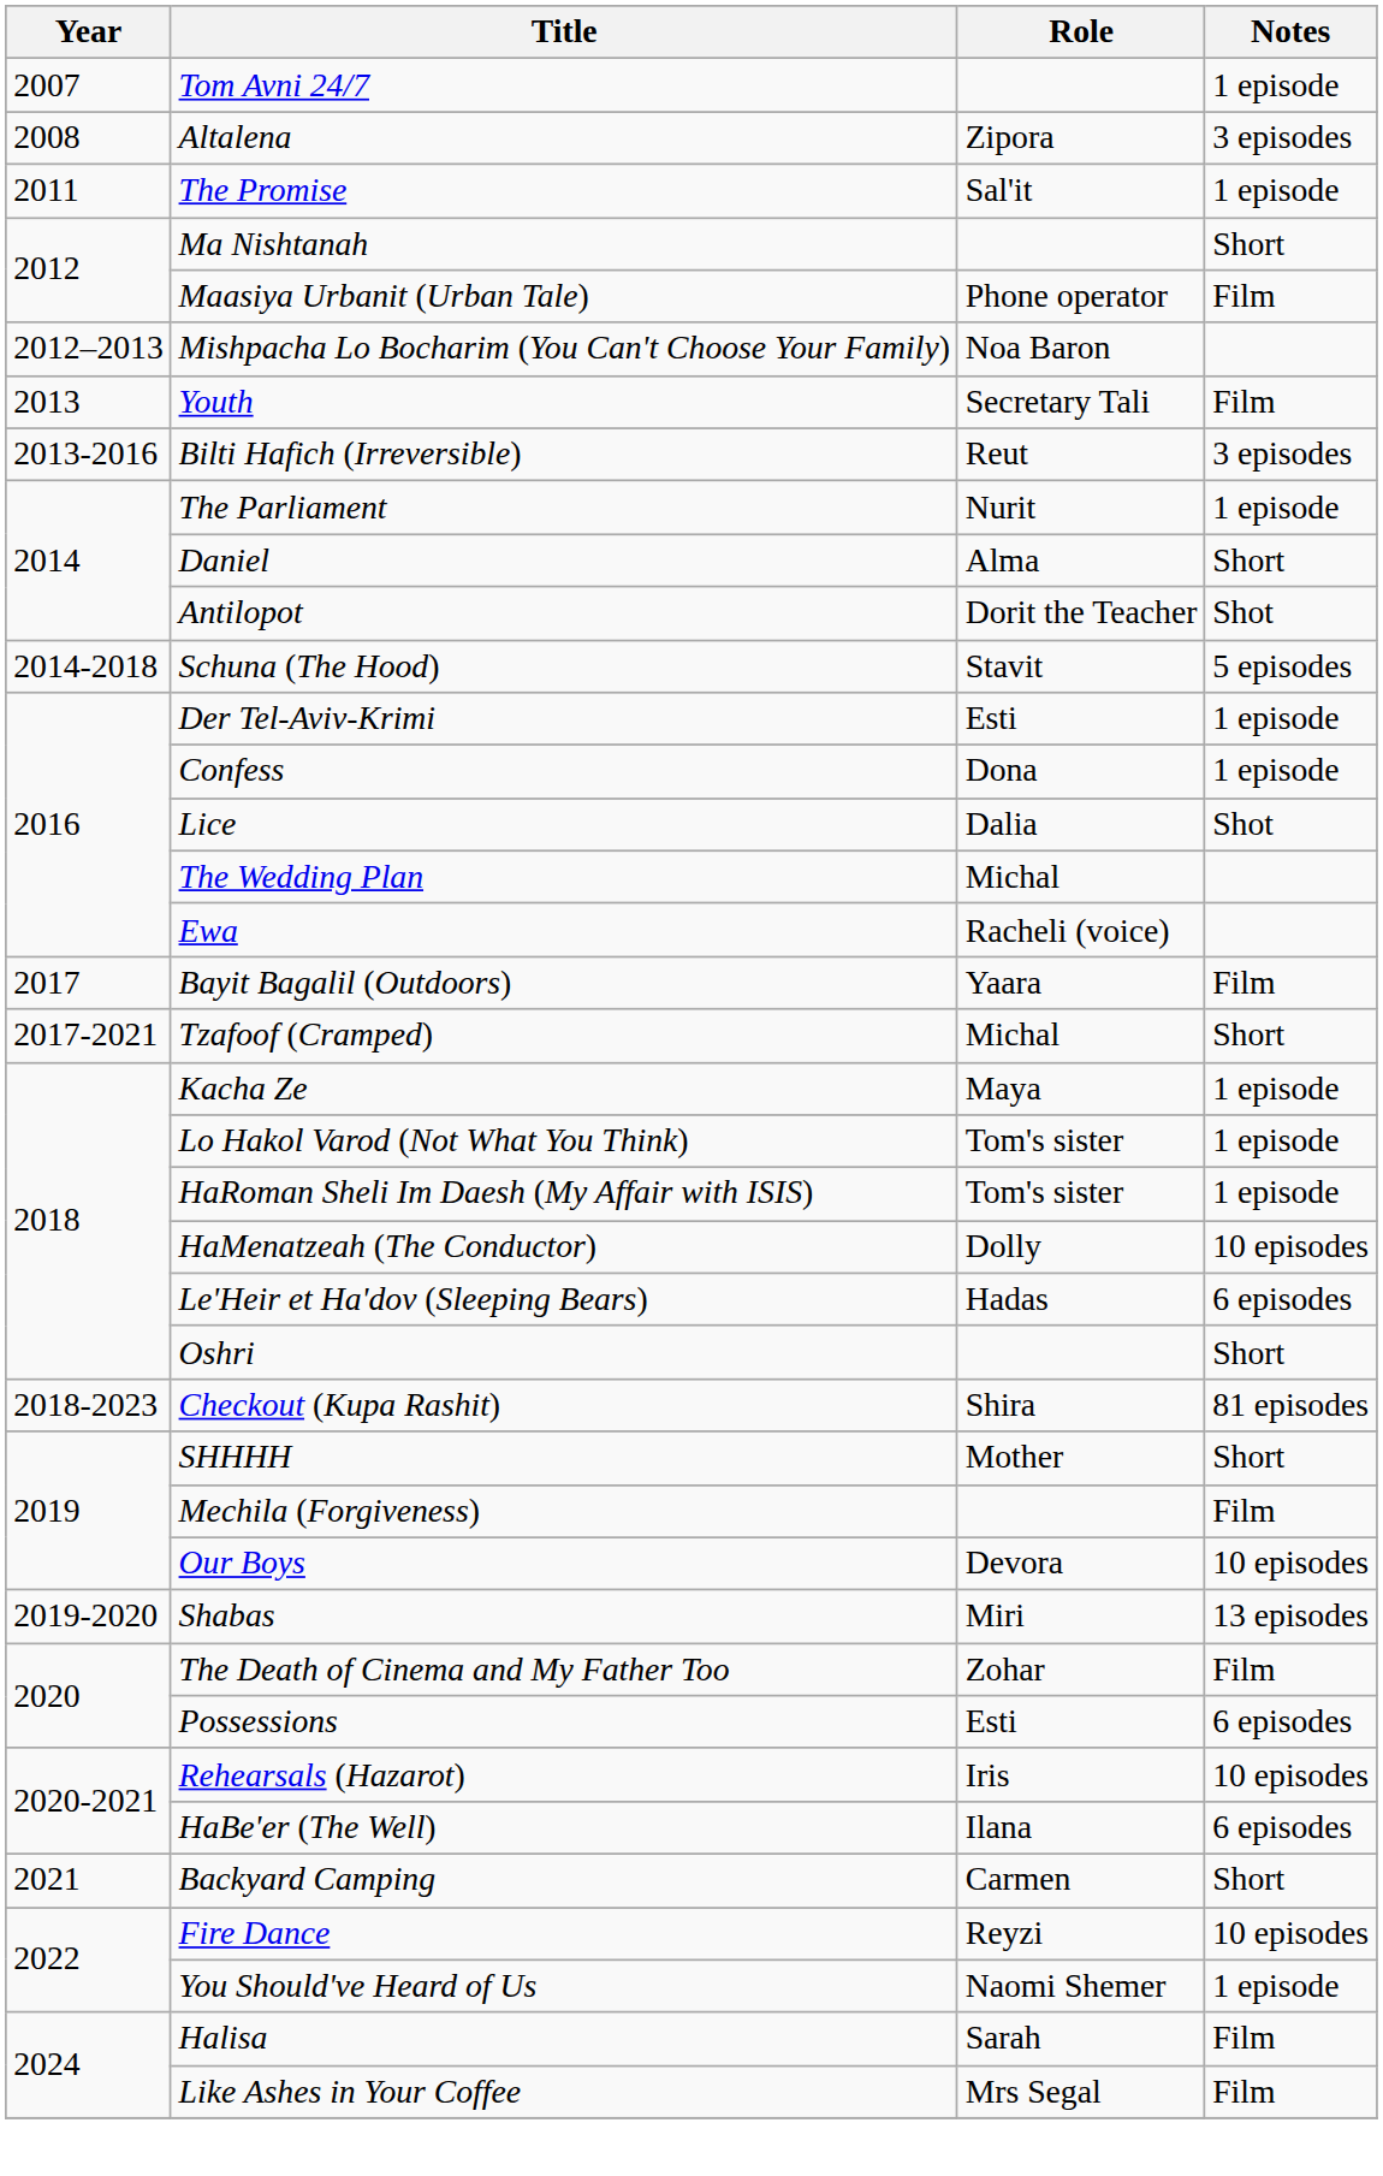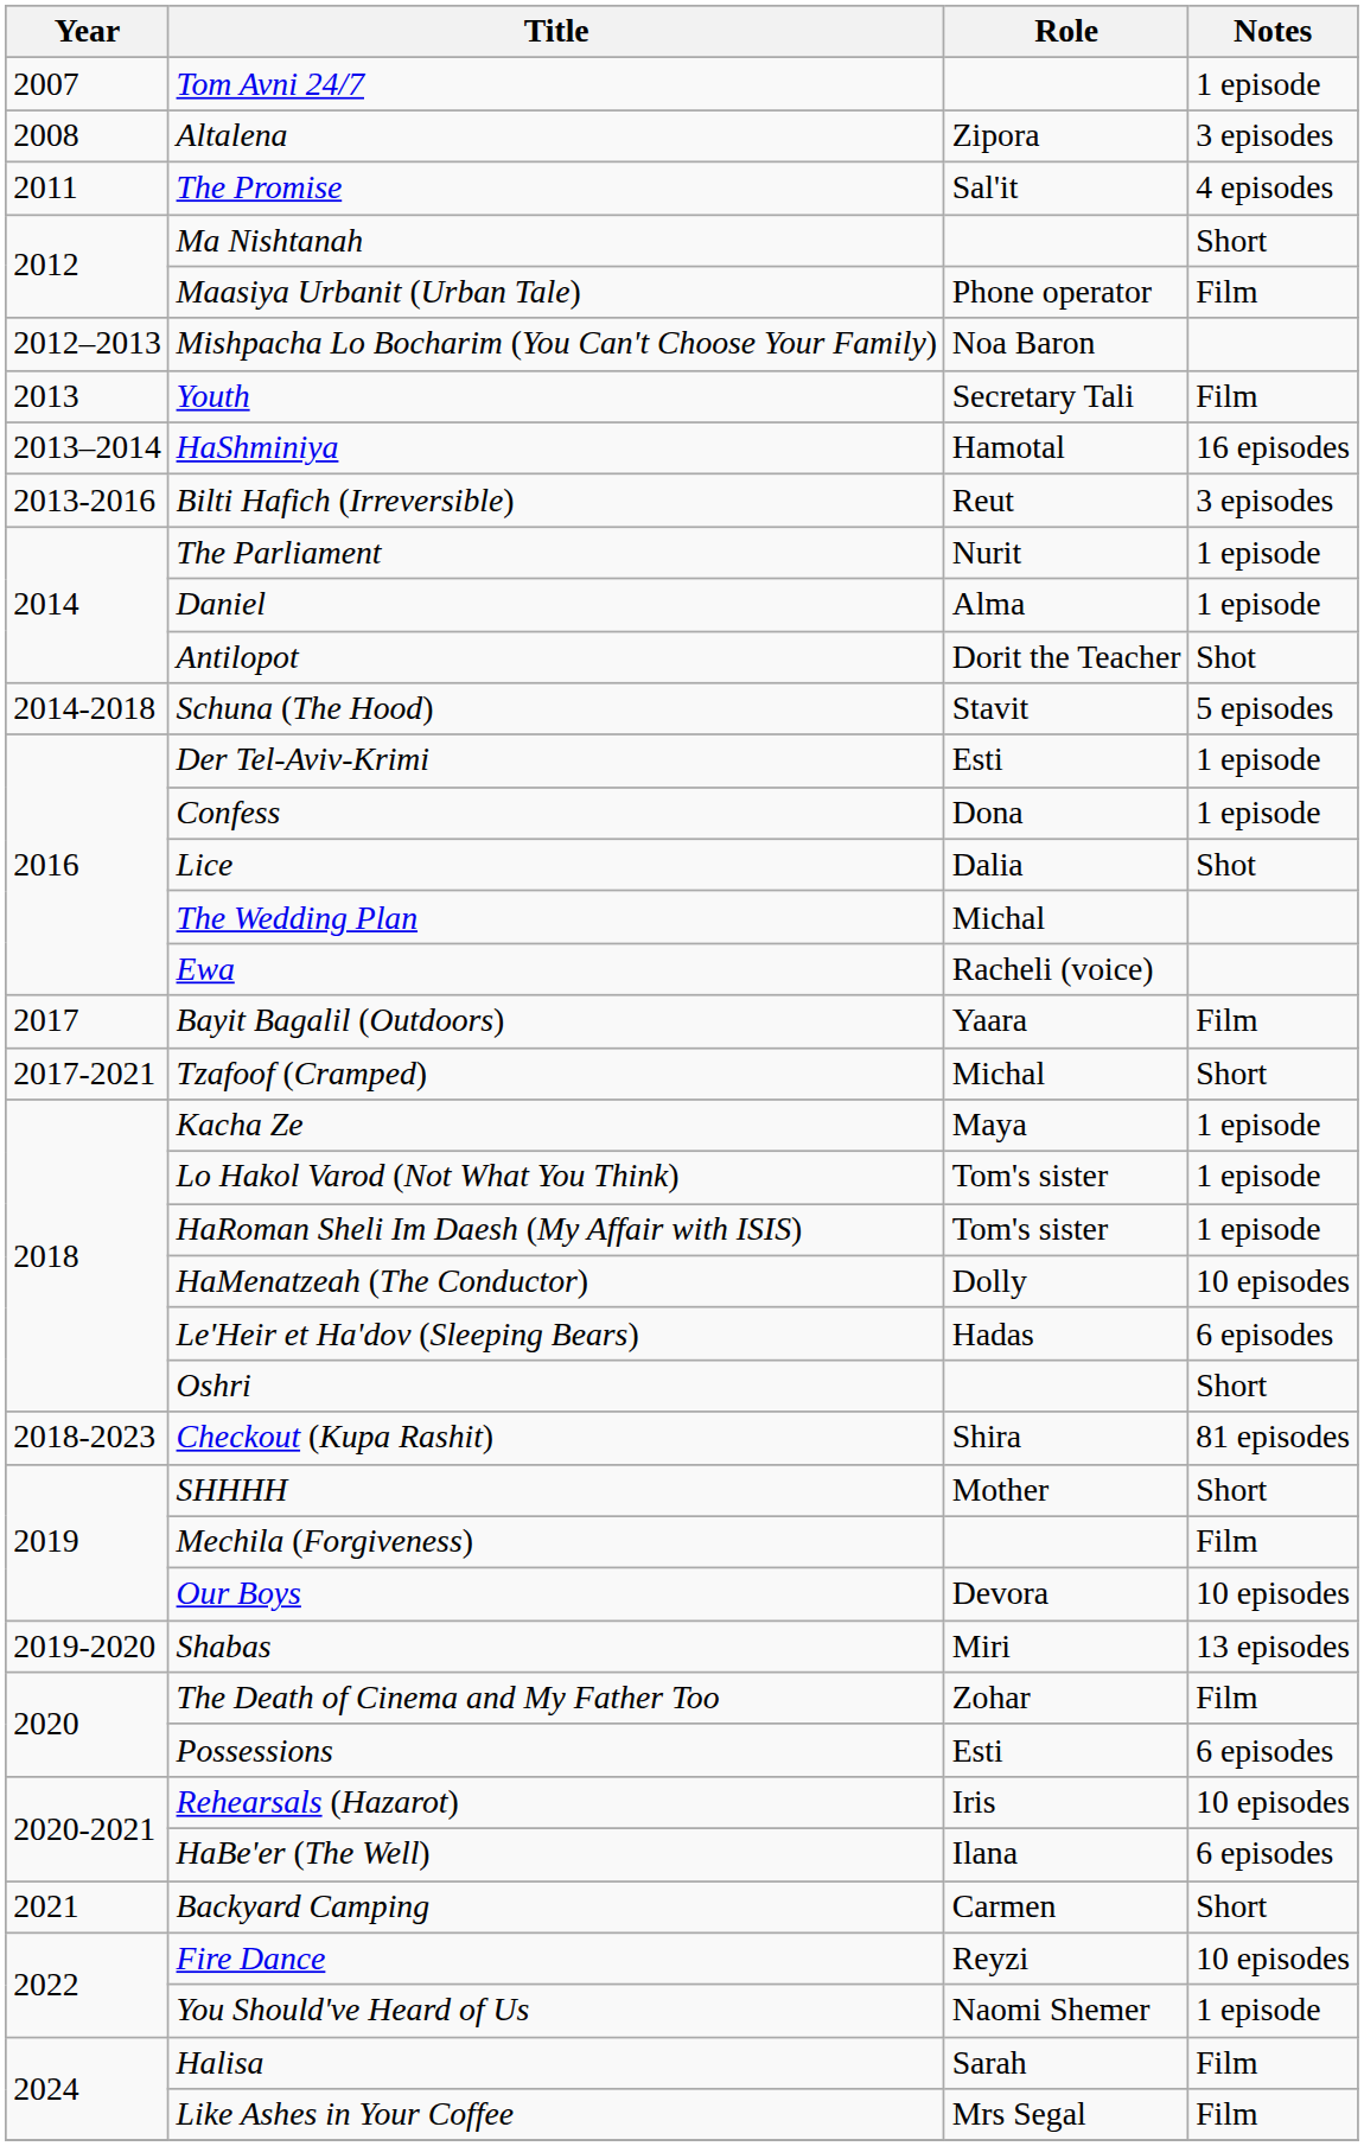The Promise | Notes: 1 episode -> 4 episodes
+ row: 2013–2014 | HaShminiya | Hamotal | 16 episodes
Daniel | Notes: Short -> 1 episode
